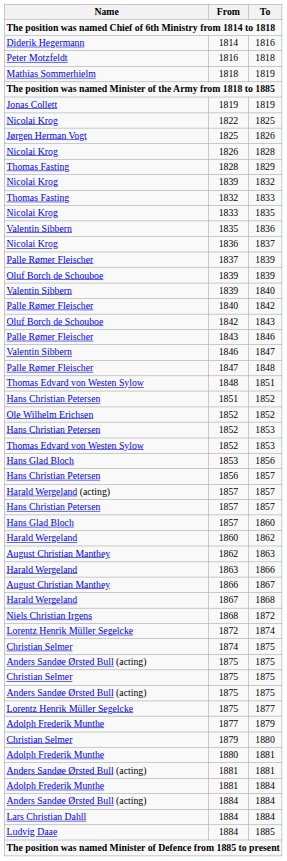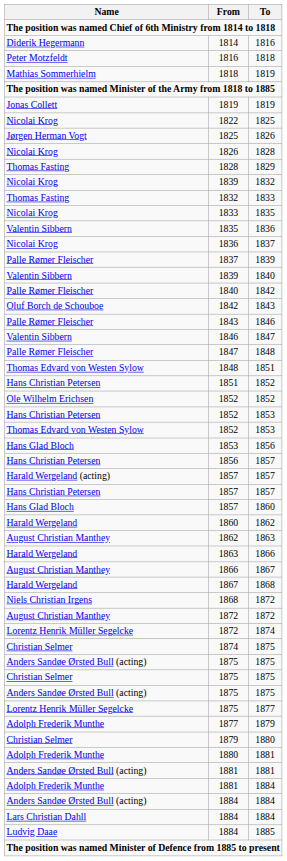- row: Oluf Borch de Schouboe | 1839 | 1839
+ row: August Christian Manthey | 1872 | 1872
